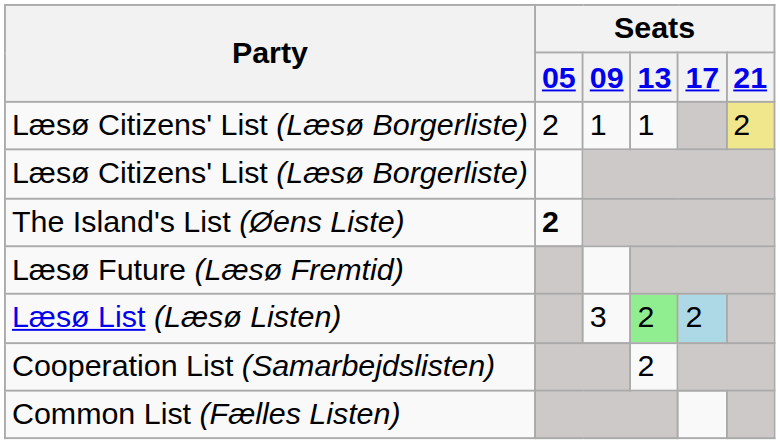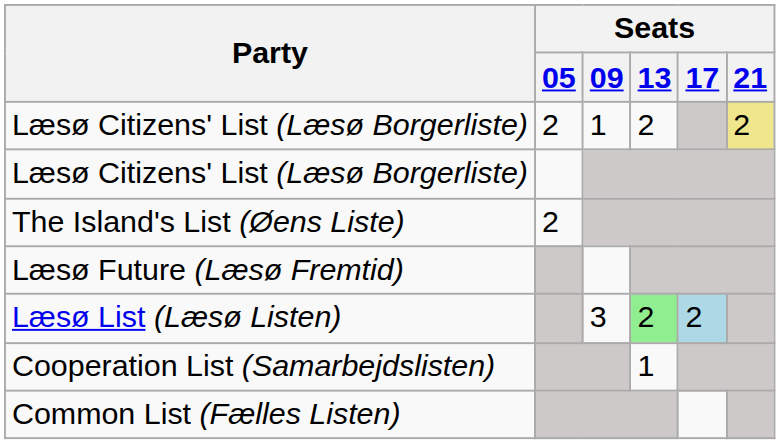Læsø Citizens' List (Læsø Borgerliste) / 1 | Seats / 13: 1 -> 2
The Island's List (Øens Liste) | Seats / 05: bold -> normal
Cooperation List (Samarbejdslisten) | Seats / 13: 2 -> 1
